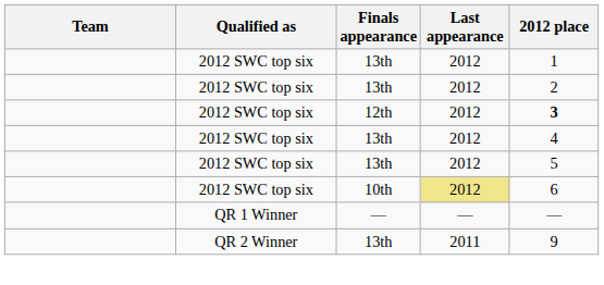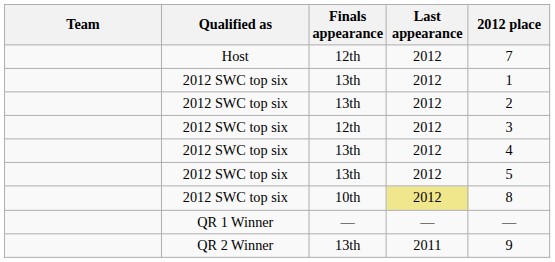+ row: Host | 12th | 2012 | 7
2012 SWC top six / 12th | 2012 place: bold -> normal
2012 SWC top six / 10th | 2012 place: 6 -> 8
